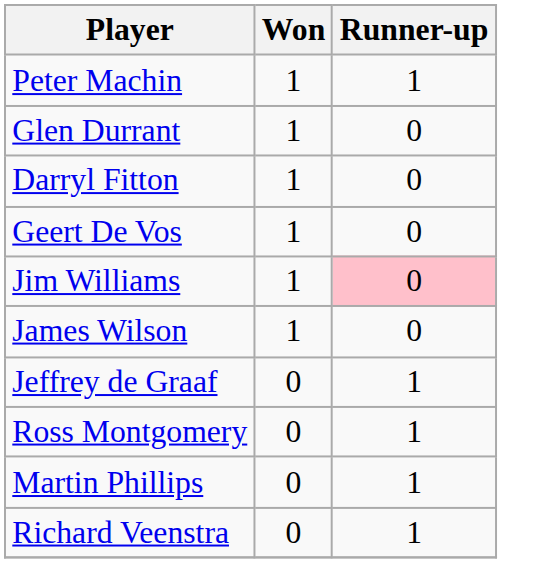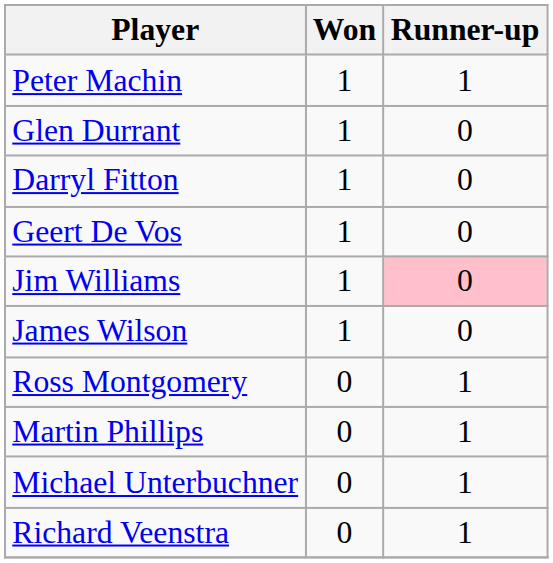- row: Jeffrey de Graaf | 0 | 1
+ row: Michael Unterbuchner | 0 | 1
